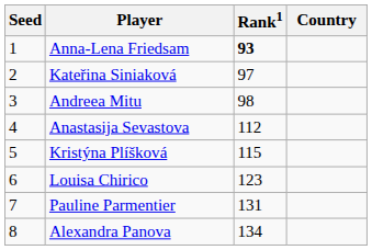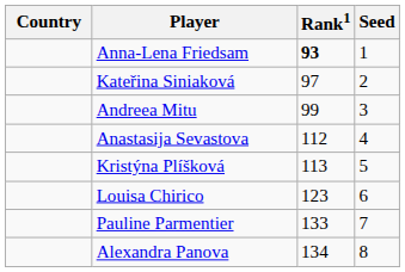columns swapped: Country <-> Seed
Andreea Mitu | Rank1: 98 -> 99
Kristýna Plíšková | Rank1: 115 -> 113
Pauline Parmentier | Rank1: 131 -> 133
